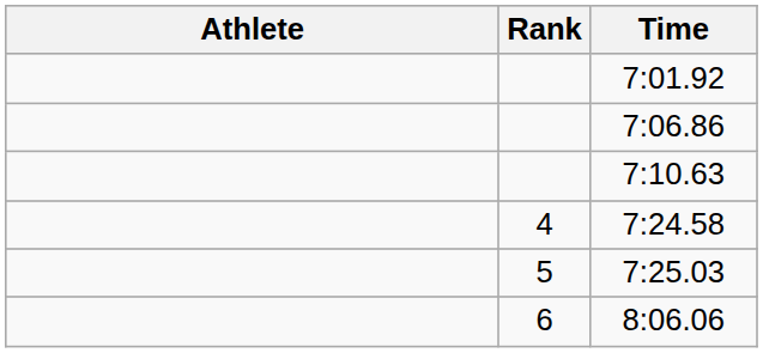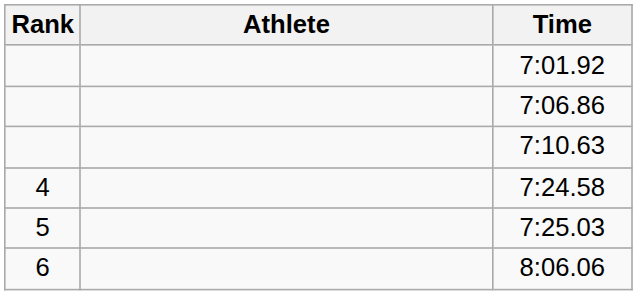columns swapped: Rank <-> Athlete
